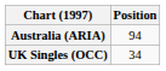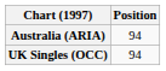UK Singles (OCC) | Position: 34 -> 94
